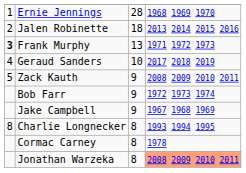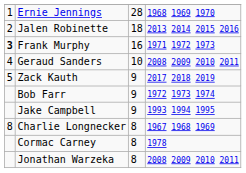Frank Murphy | column 3: 13 -> 16
Geraud Sanders | column 4: 2017 2018 2019 -> 2008 2009 2010 2011
Zack Kauth | column 4: 2008 2009 2010 2011 -> 2017 2018 2019
Jake Campbell | column 4: 1967 1968 1969 -> 1993 1994 1995
Charlie Longnecker | column 4: 1993 1994 1995 -> 1967 1968 1969
Jonathan Warzeka | column 4: lightsalmon background -> no background
